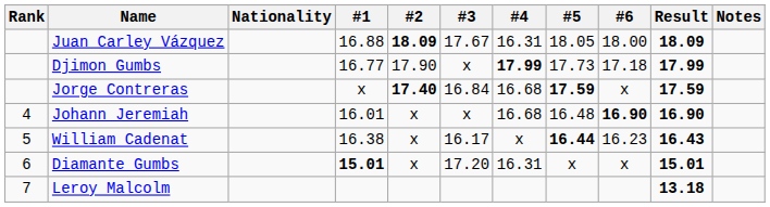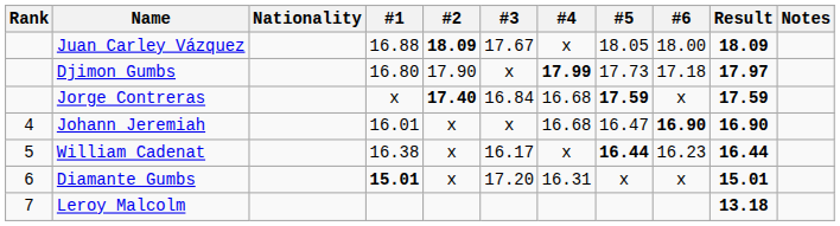Juan Carley Vázquez | #4: 16.31 -> x
Djimon Gumbs | #1: 16.77 -> 16.80
Djimon Gumbs | Result: 17.99 -> 17.97
Johann Jeremiah | #5: 16.48 -> 16.47
William Cadenat | Result: 16.43 -> 16.44
